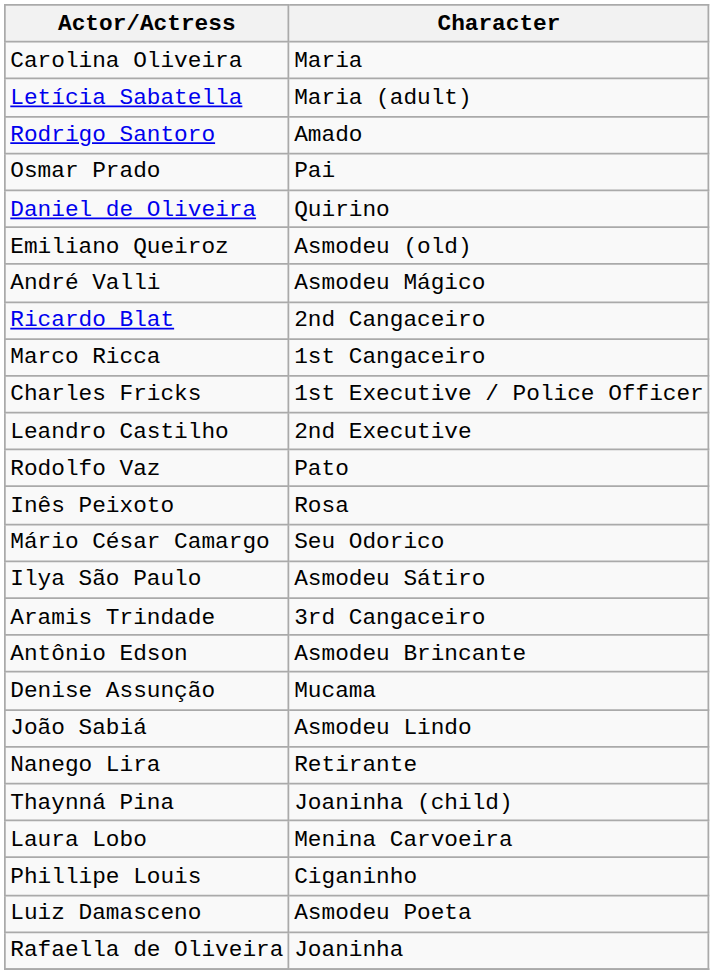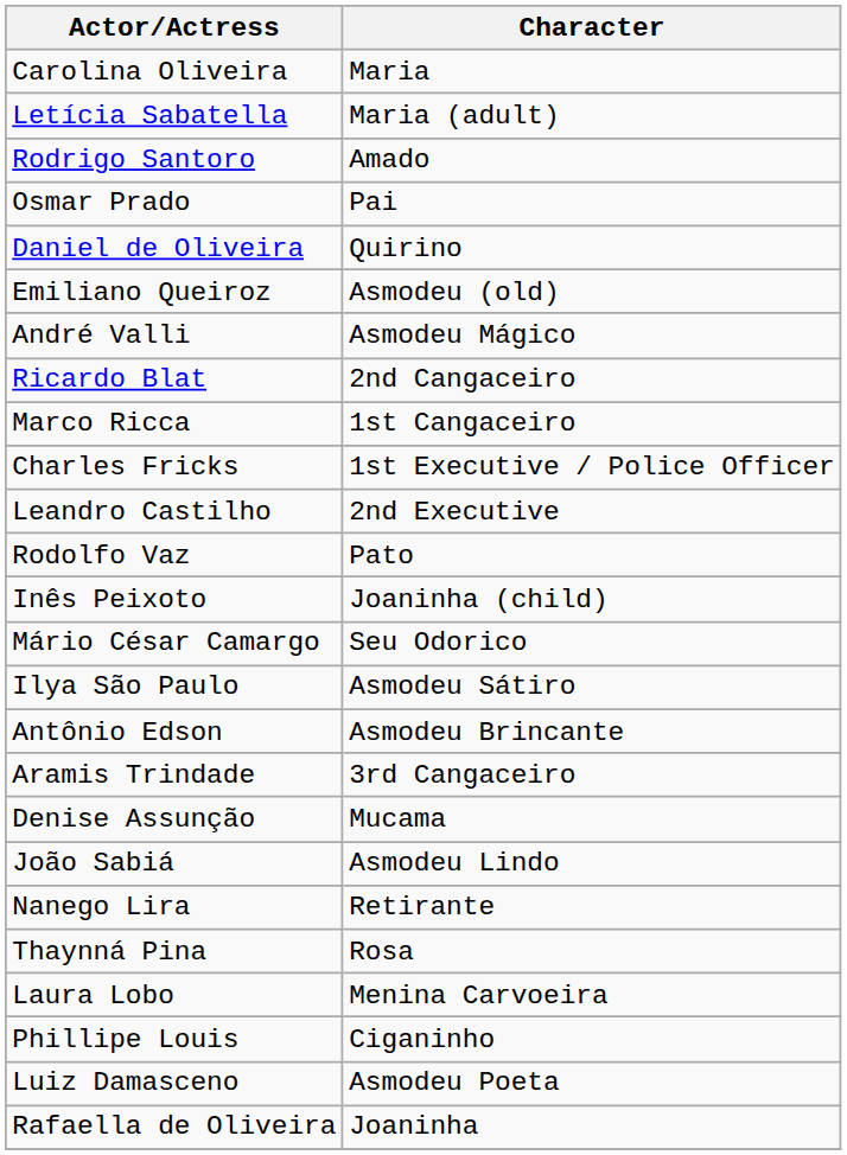Inês Peixoto | Character: Rosa -> Joaninha (child)
rows swapped: Aramis Trindade <-> Antônio Edson
Thaynná Pina | Character: Joaninha (child) -> Rosa
